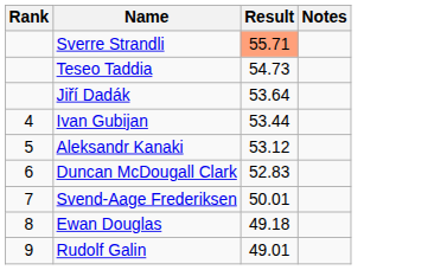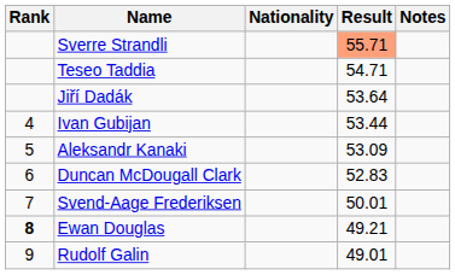+ column: Nationality
Teseo Taddia | Result: 54.73 -> 54.71
Aleksandr Kanaki | Result: 53.12 -> 53.09
Ewan Douglas | Rank: normal -> bold
Ewan Douglas | Result: 49.18 -> 49.21
